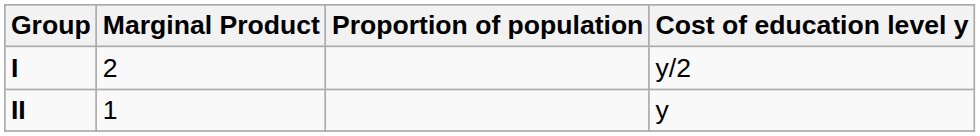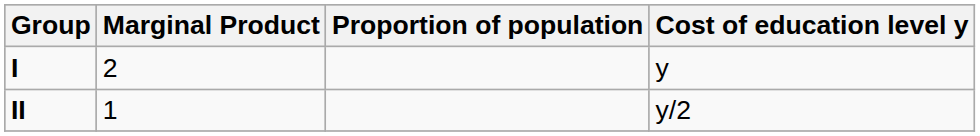I | Cost of education level y: y/2 -> y
II | Cost of education level y: y -> y/2
